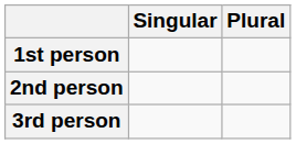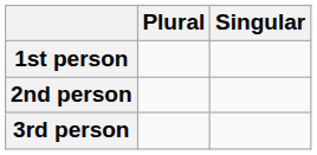columns swapped: Singular <-> Plural
